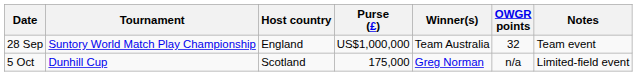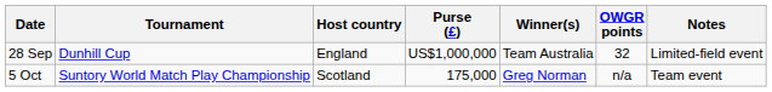28 Sep | Tournament: Suntory World Match Play Championship -> Dunhill Cup
28 Sep | Notes: Team event -> Limited-field event
5 Oct | Tournament: Dunhill Cup -> Suntory World Match Play Championship
5 Oct | Notes: Limited-field event -> Team event
